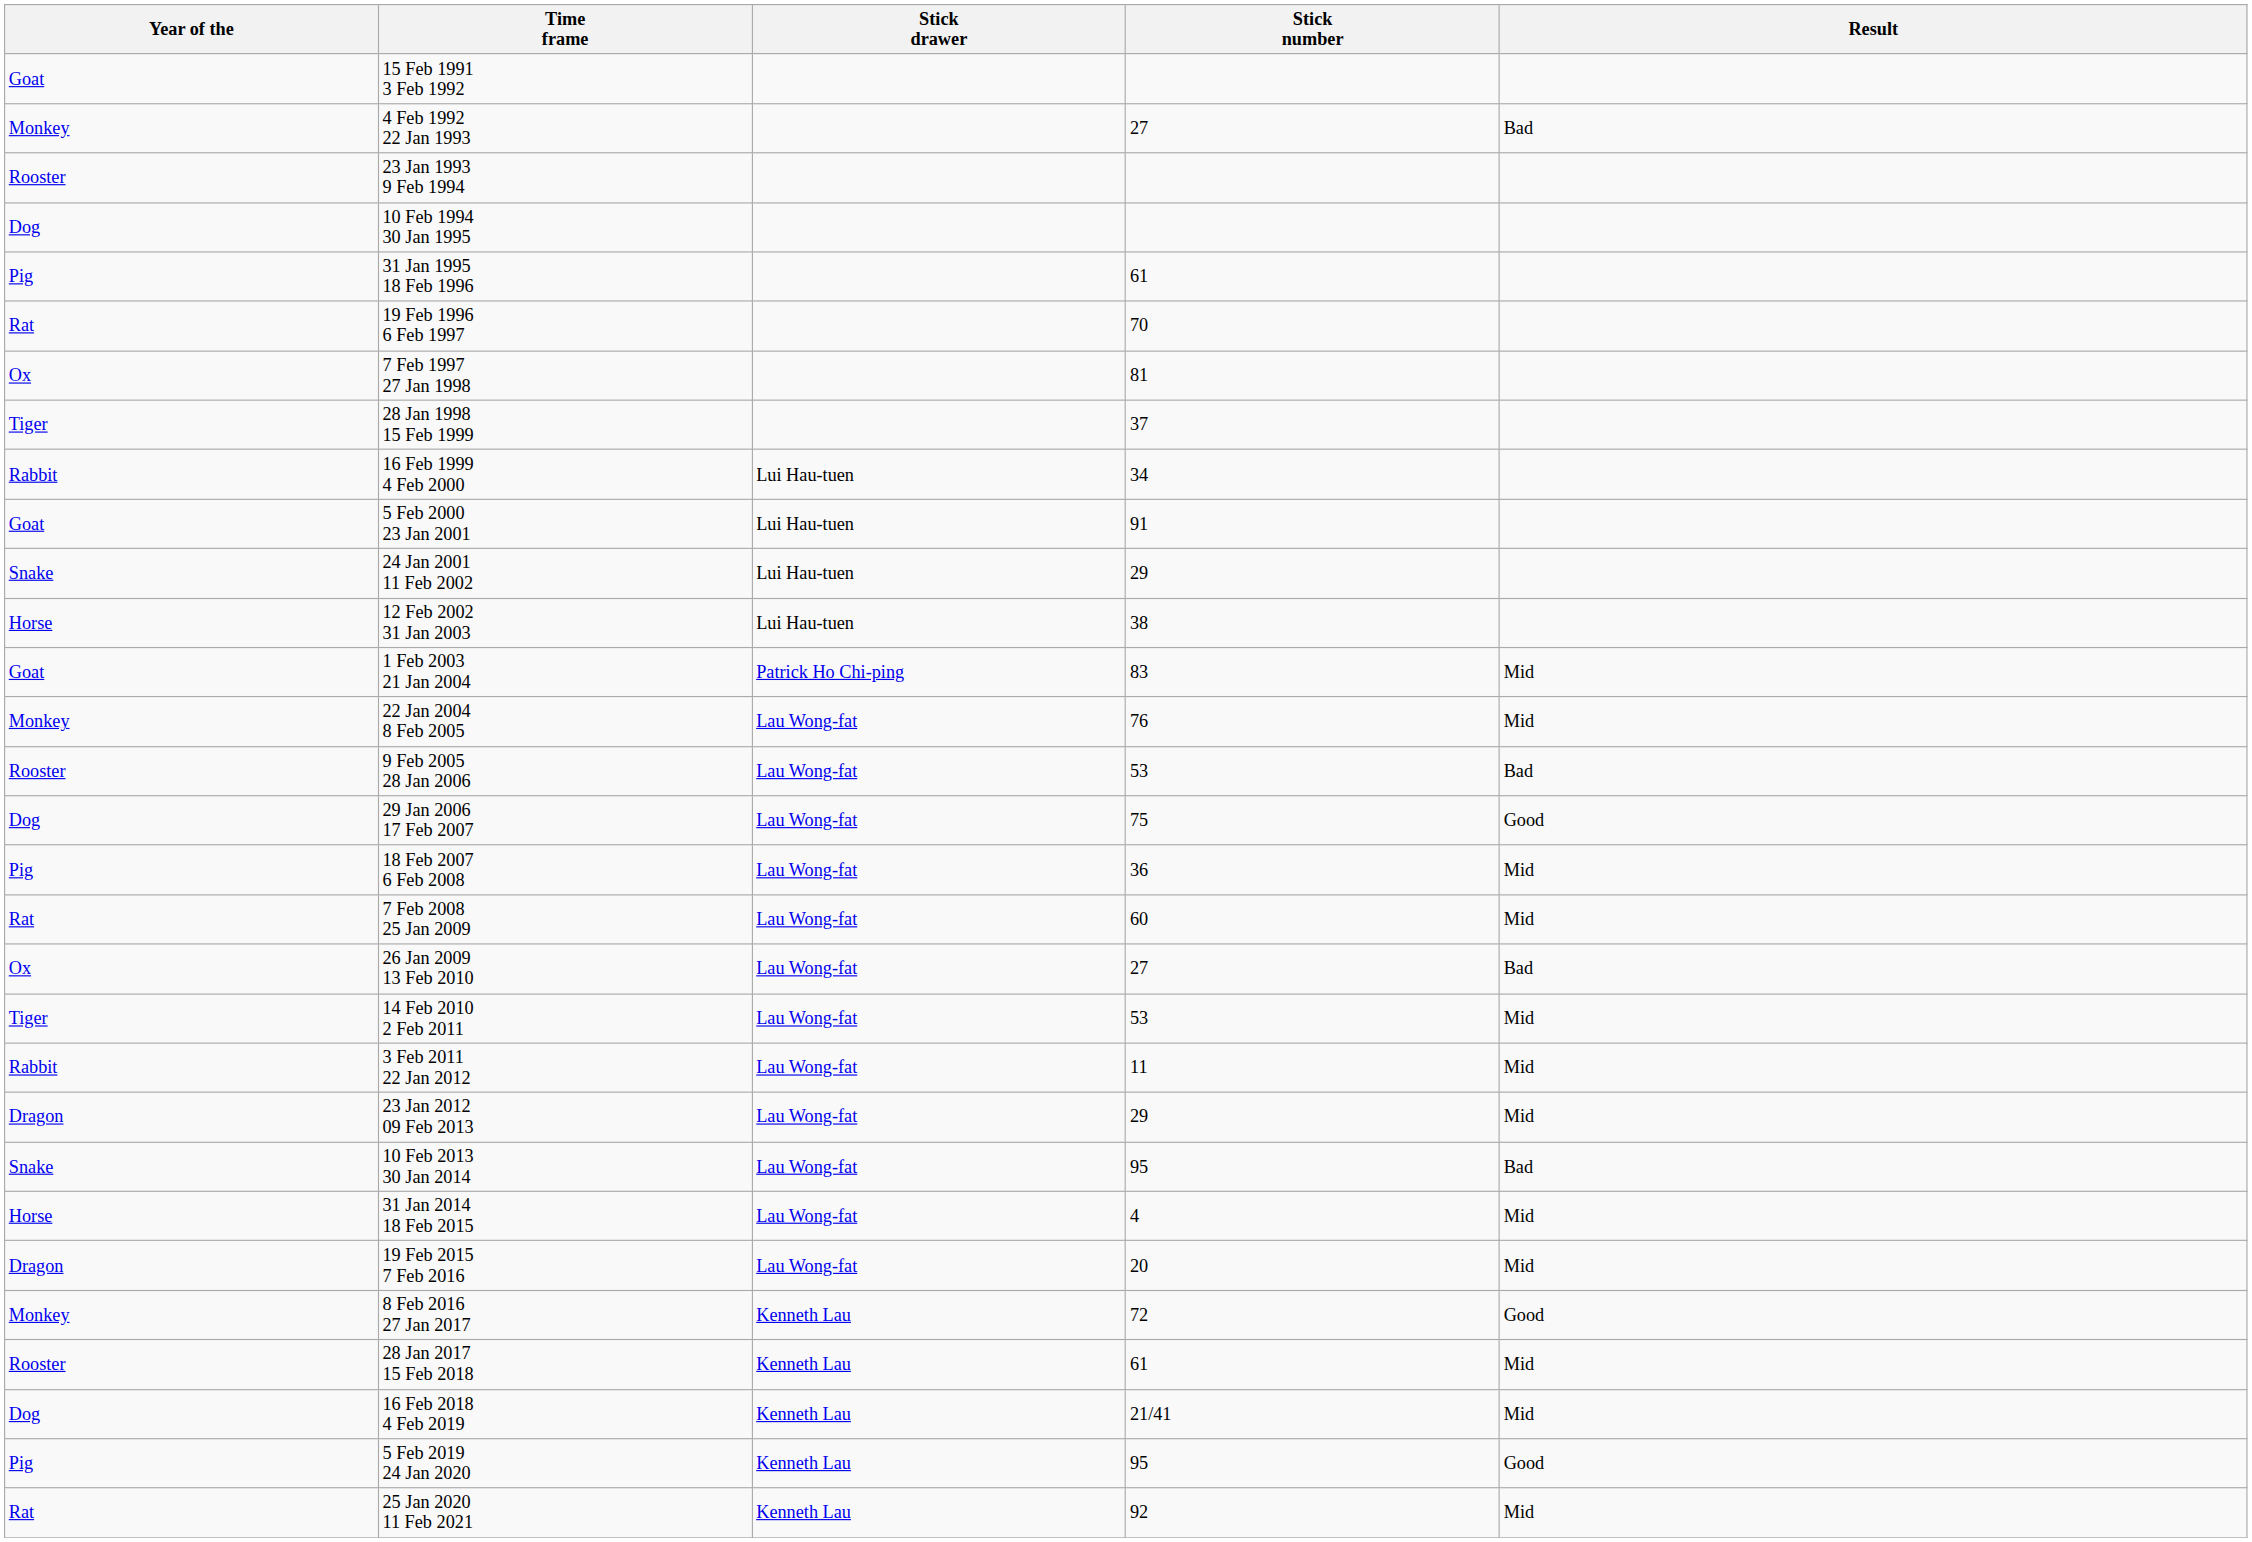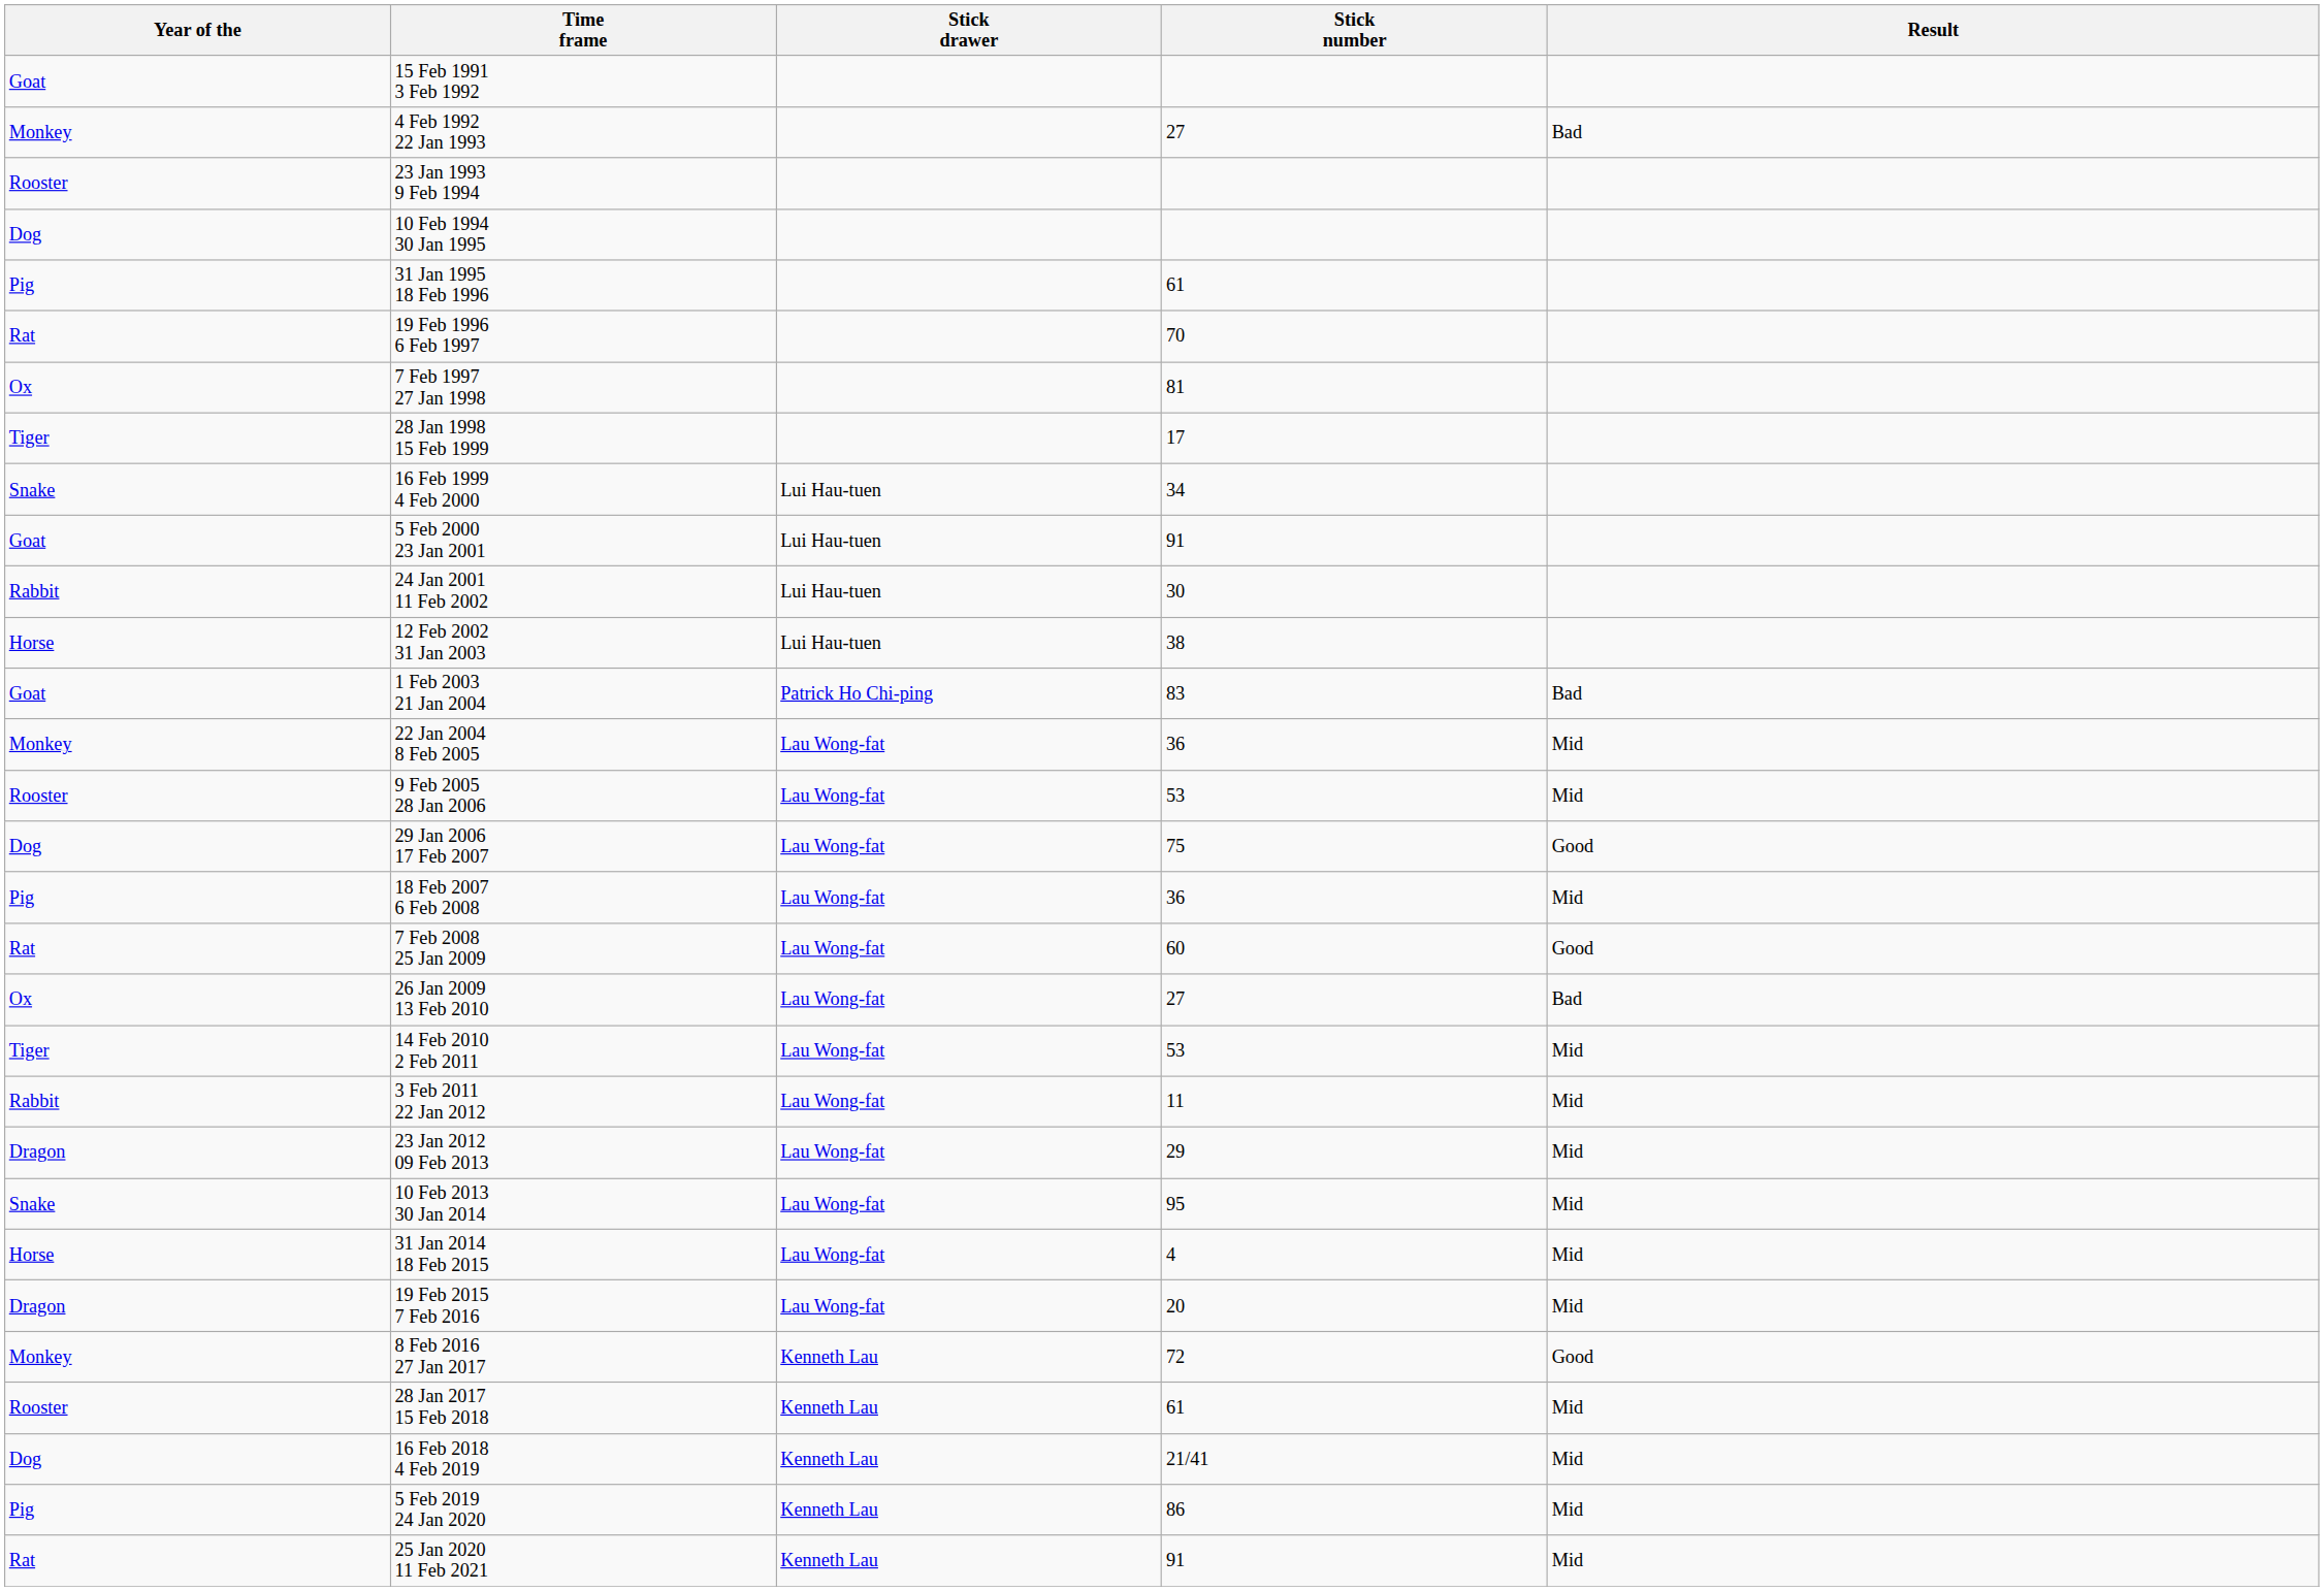28 Jan 1998 15 Feb 1999 | Stick number: 37 -> 17
16 Feb 1999 4 Feb 2000 | Year of the: Rabbit -> Snake
24 Jan 2001 11 Feb 2002 | Year of the: Snake -> Rabbit
24 Jan 2001 11 Feb 2002 | Stick number: 29 -> 30
1 Feb 2003 21 Jan 2004 | Result: Mid -> Bad
22 Jan 2004 8 Feb 2005 | Stick number: 76 -> 36
9 Feb 2005 28 Jan 2006 | Result: Bad -> Mid
7 Feb 2008 25 Jan 2009 | Result: Mid -> Good
10 Feb 2013 30 Jan 2014 | Result: Bad -> Mid
5 Feb 2019 24 Jan 2020 | Stick number: 95 -> 86
5 Feb 2019 24 Jan 2020 | Result: Good -> Mid
25 Jan 2020 11 Feb 2021 | Stick number: 92 -> 91
